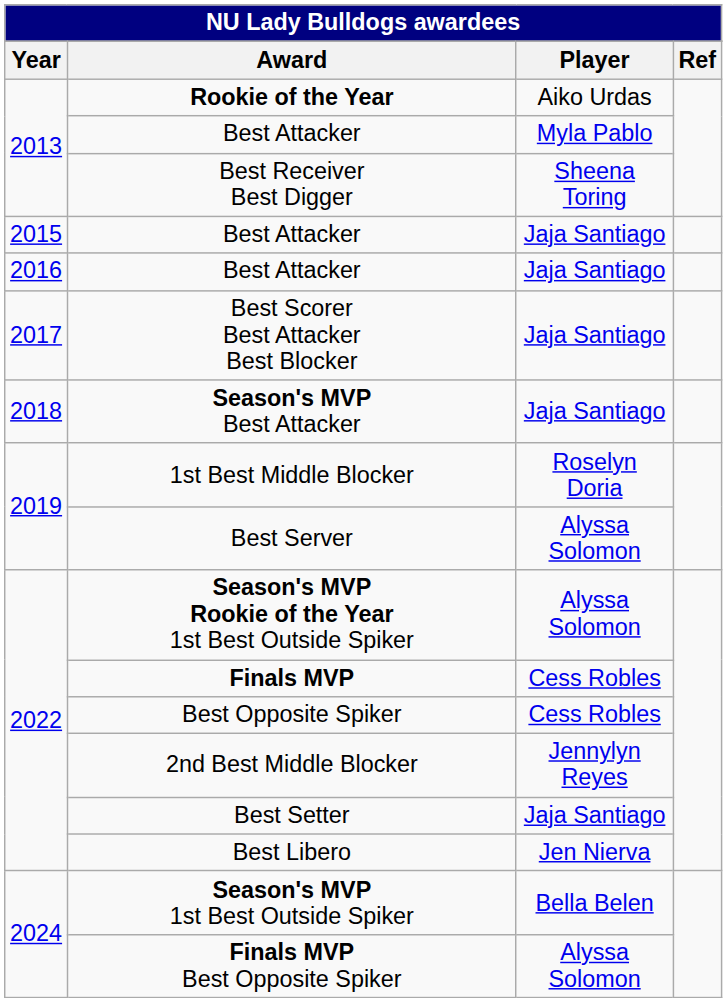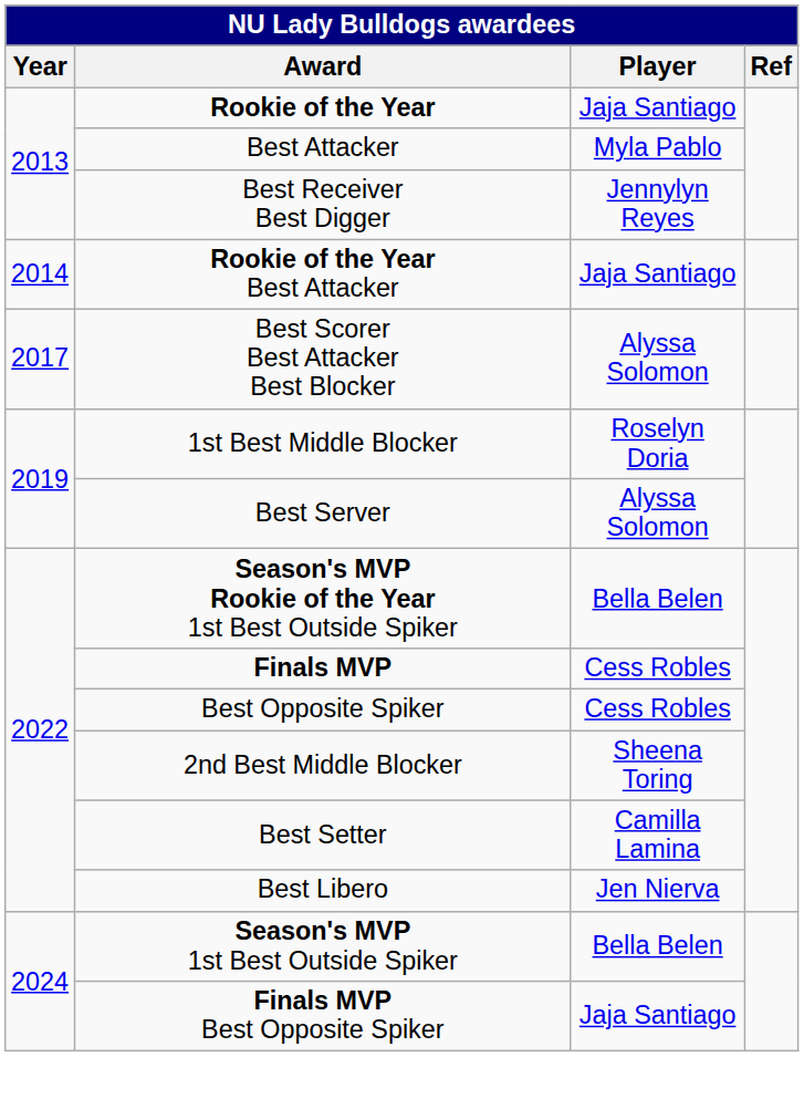Rookie of the Year | Player: Aiko Urdas -> Jaja Santiago
Best Receiver Best Digger | Player: Sheena Toring -> Jennylyn Reyes
+ row: 2014 | Rookie of the Year Best Attacker | Jaja Santiago
- row: 2015 | Best Attacker | Jaja Santiago
- row: 2016 | Best Attacker | Jaja Santiago
Best Scorer Best Attacker Best Blocker | Player: Jaja Santiago -> Alyssa Solomon
- row: 2018 | Season's MVP Best Attacker | Jaja Santiago
Season's MVP Rookie of the Year 1st Best Outside Spiker | Player: Alyssa Solomon -> Bella Belen
2nd Best Middle Blocker | Player: Jennylyn Reyes -> Sheena Toring
Best Setter | Player: Jaja Santiago -> Camilla Lamina
Finals MVP Best Opposite Spiker | Player: Alyssa Solomon -> Jaja Santiago
